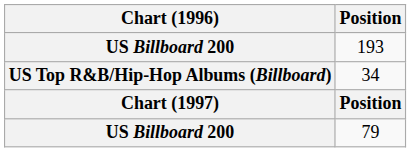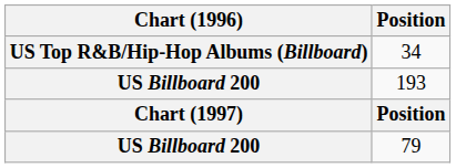rows swapped: 193 <-> 34
